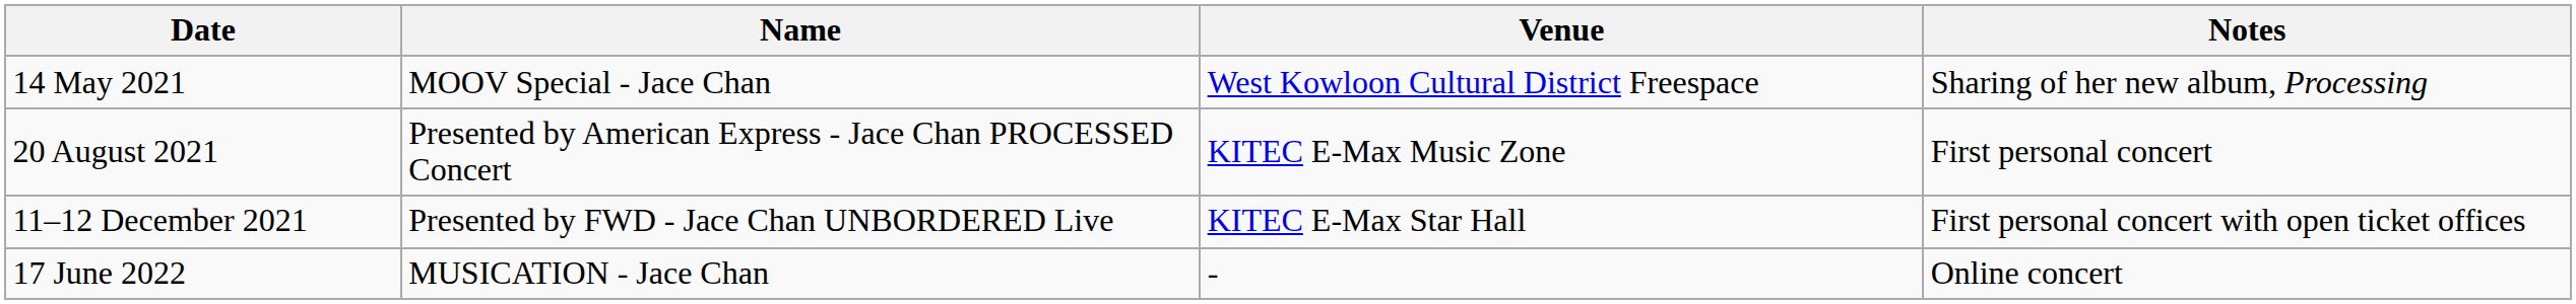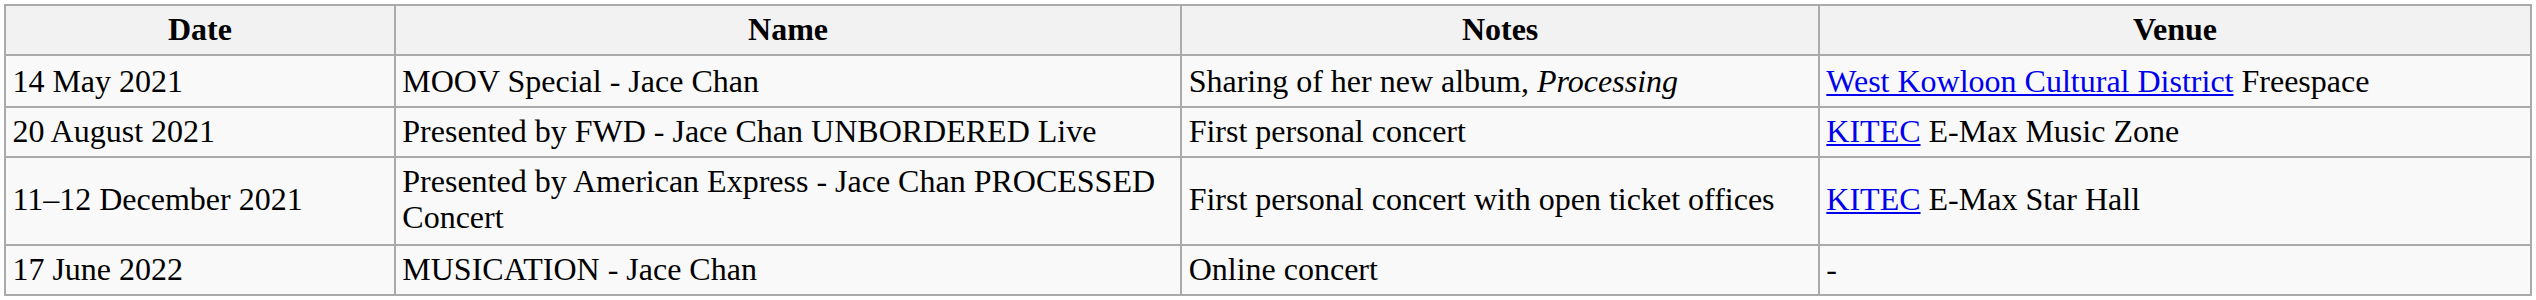columns swapped: Venue <-> Notes
20 August 2021 | Name: Presented by American Express - Jace Chan PROCESSED Concert -> Presented by FWD - Jace Chan UNBORDERED Live
11–12 December 2021 | Name: Presented by FWD - Jace Chan UNBORDERED Live -> Presented by American Express - Jace Chan PROCESSED Concert
